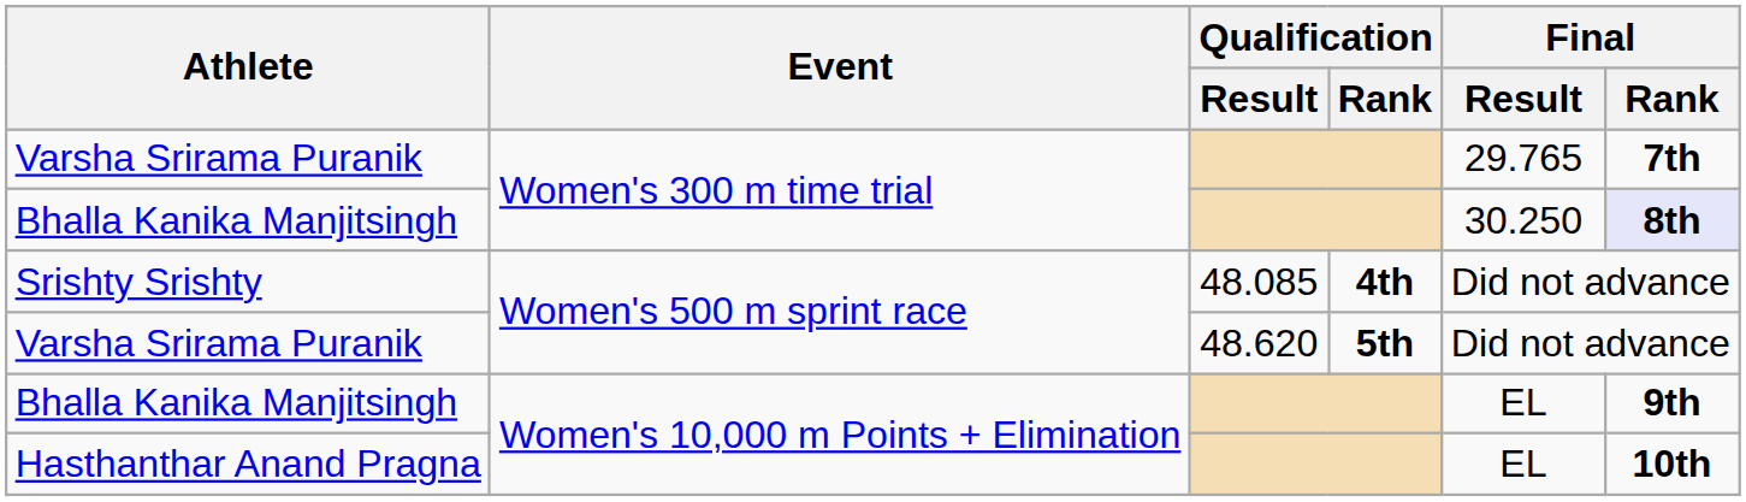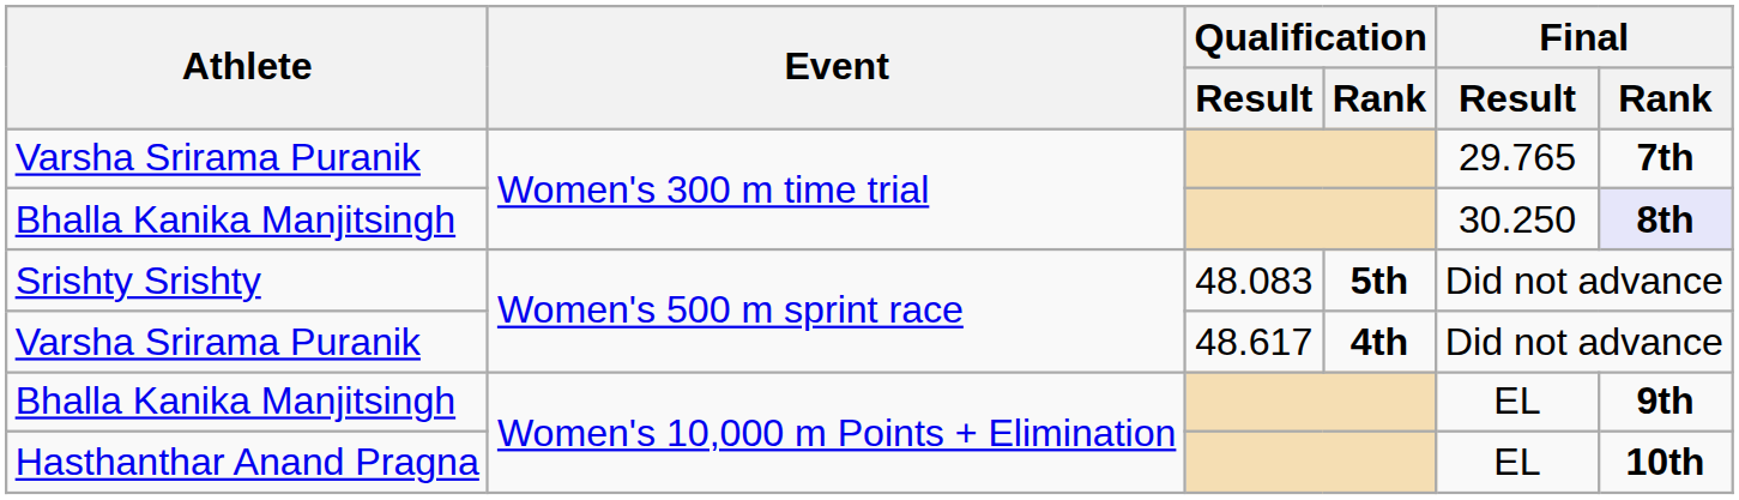Srishty Srishty | Qualification / Result: 48.085 -> 48.083
Srishty Srishty | Qualification / Rank: 4th -> 5th
Varsha Srirama Puranik / Women's 500 m sprint race | Qualification / Result: 48.620 -> 48.617
Varsha Srirama Puranik / Women's 500 m sprint race | Qualification / Rank: 5th -> 4th
